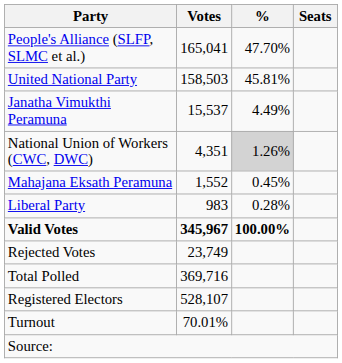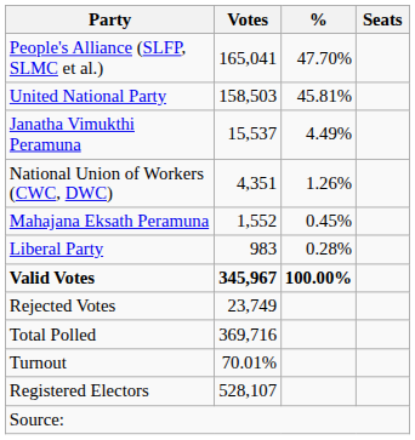National Union of Workers (CWC, DWC) | %: lightgrey background -> no background
rows swapped: Registered Electors <-> Turnout
